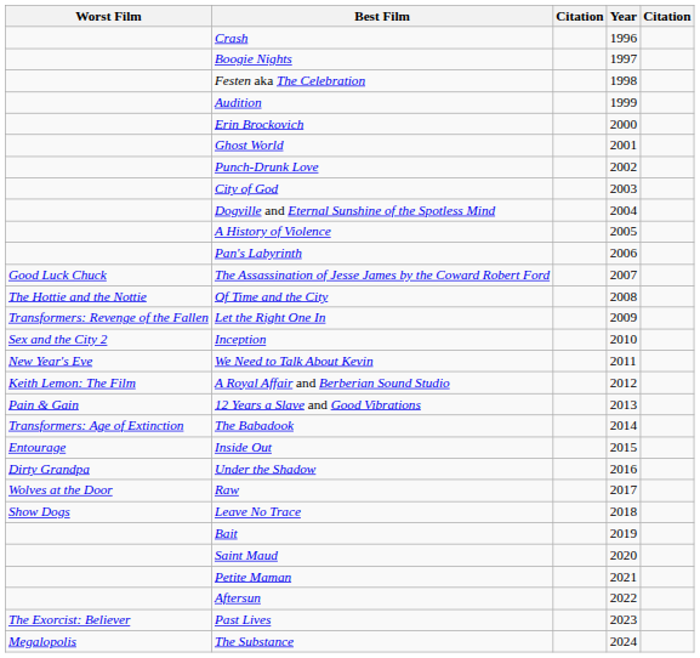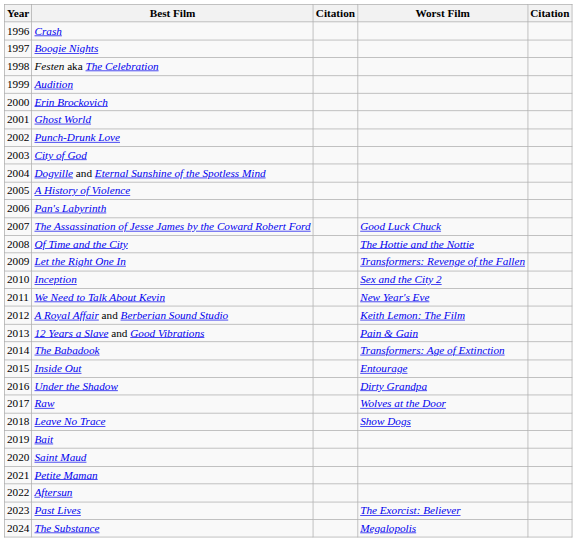columns swapped: Year <-> Worst Film
